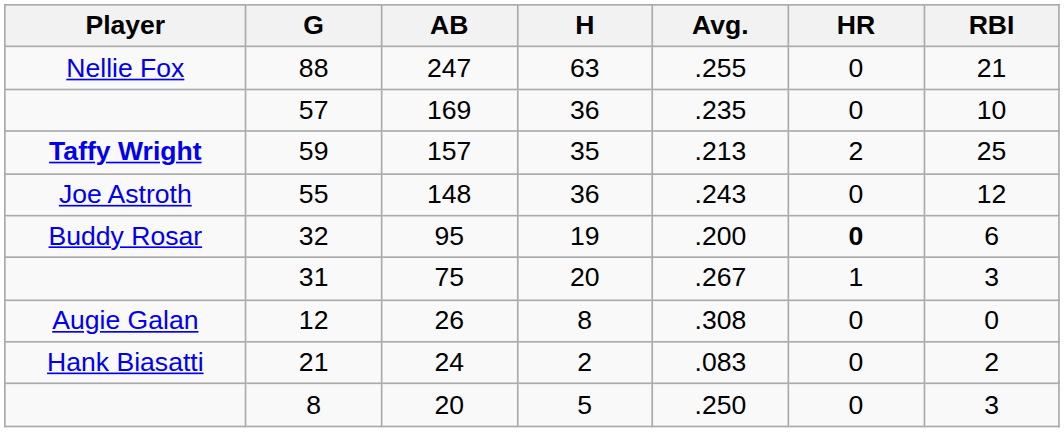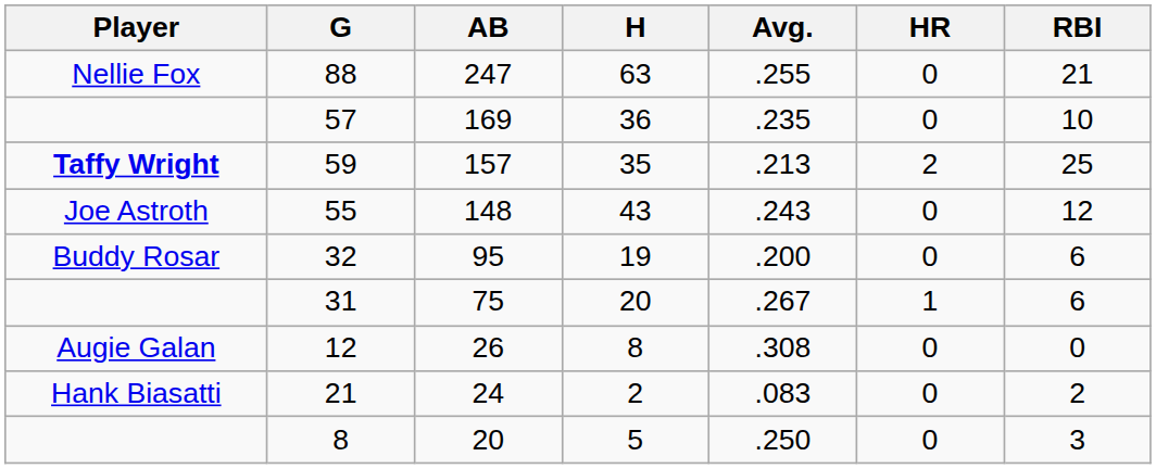55 | H: 36 -> 43
32 | HR: bold -> normal
31 | RBI: 3 -> 6
